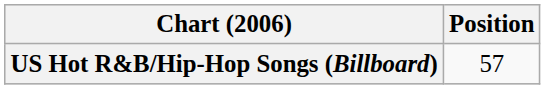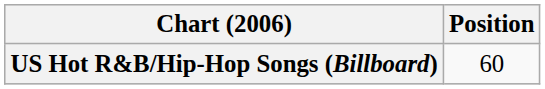US Hot R&B/Hip-Hop Songs (Billboard) | Position: 57 -> 60
